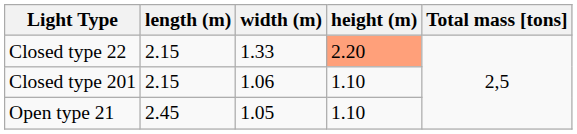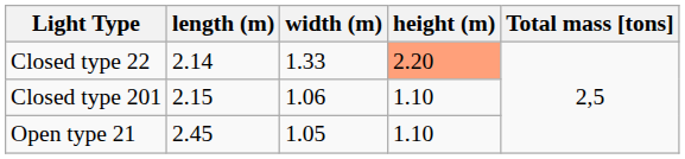Closed type 22 | length (m): 2.15 -> 2.14
